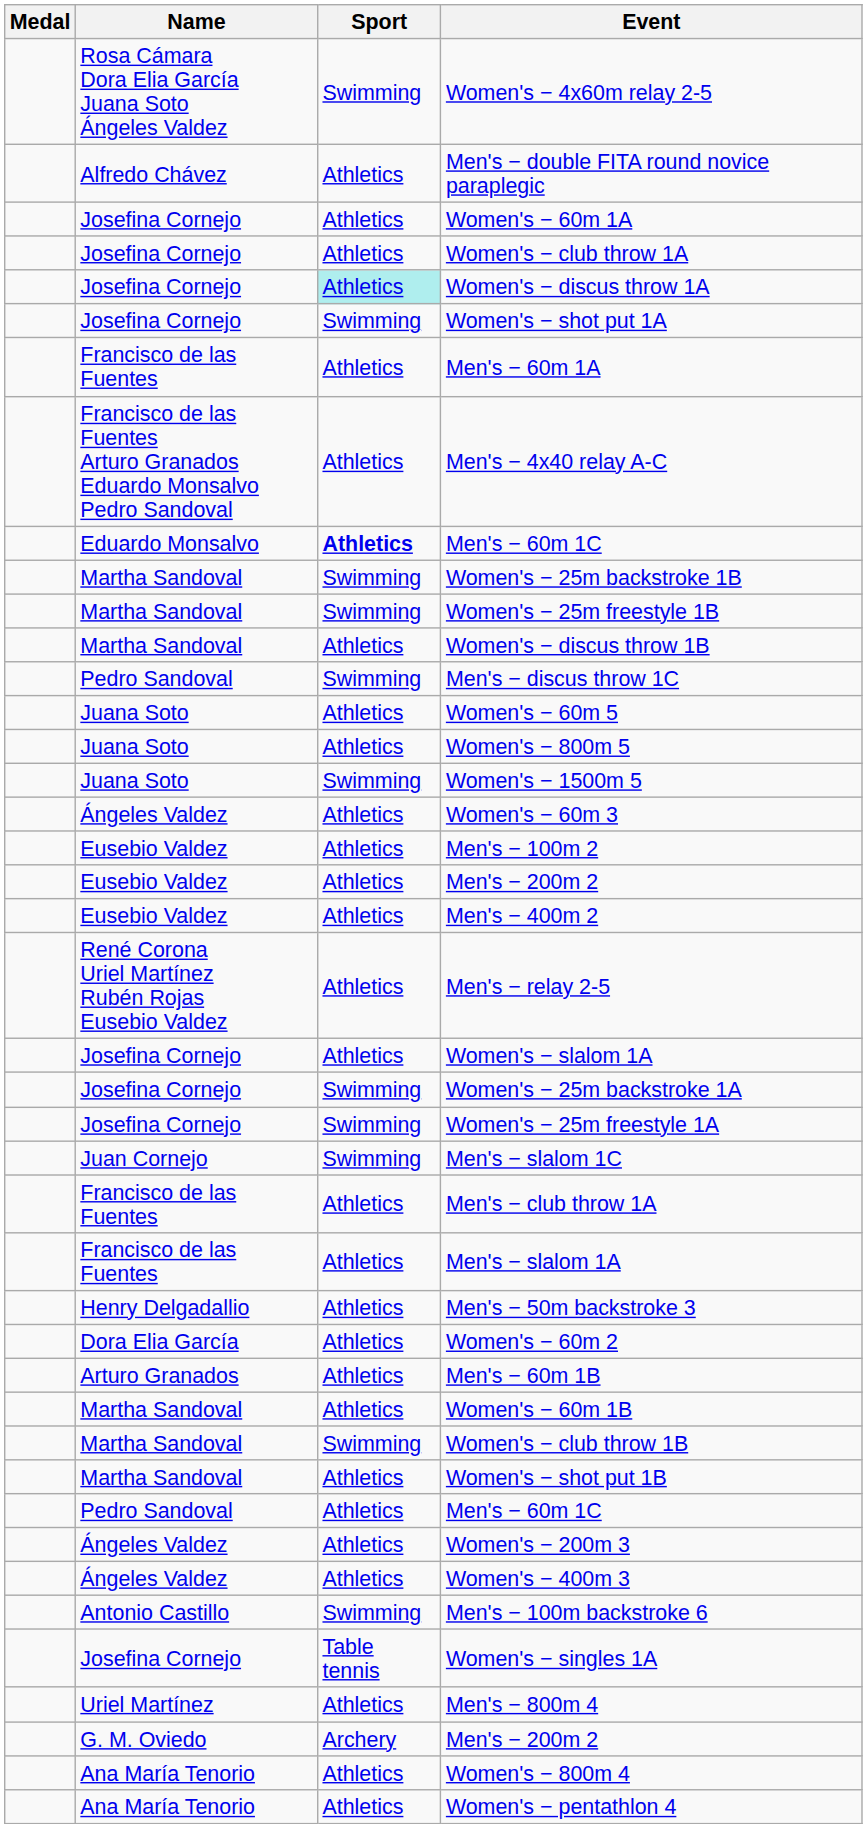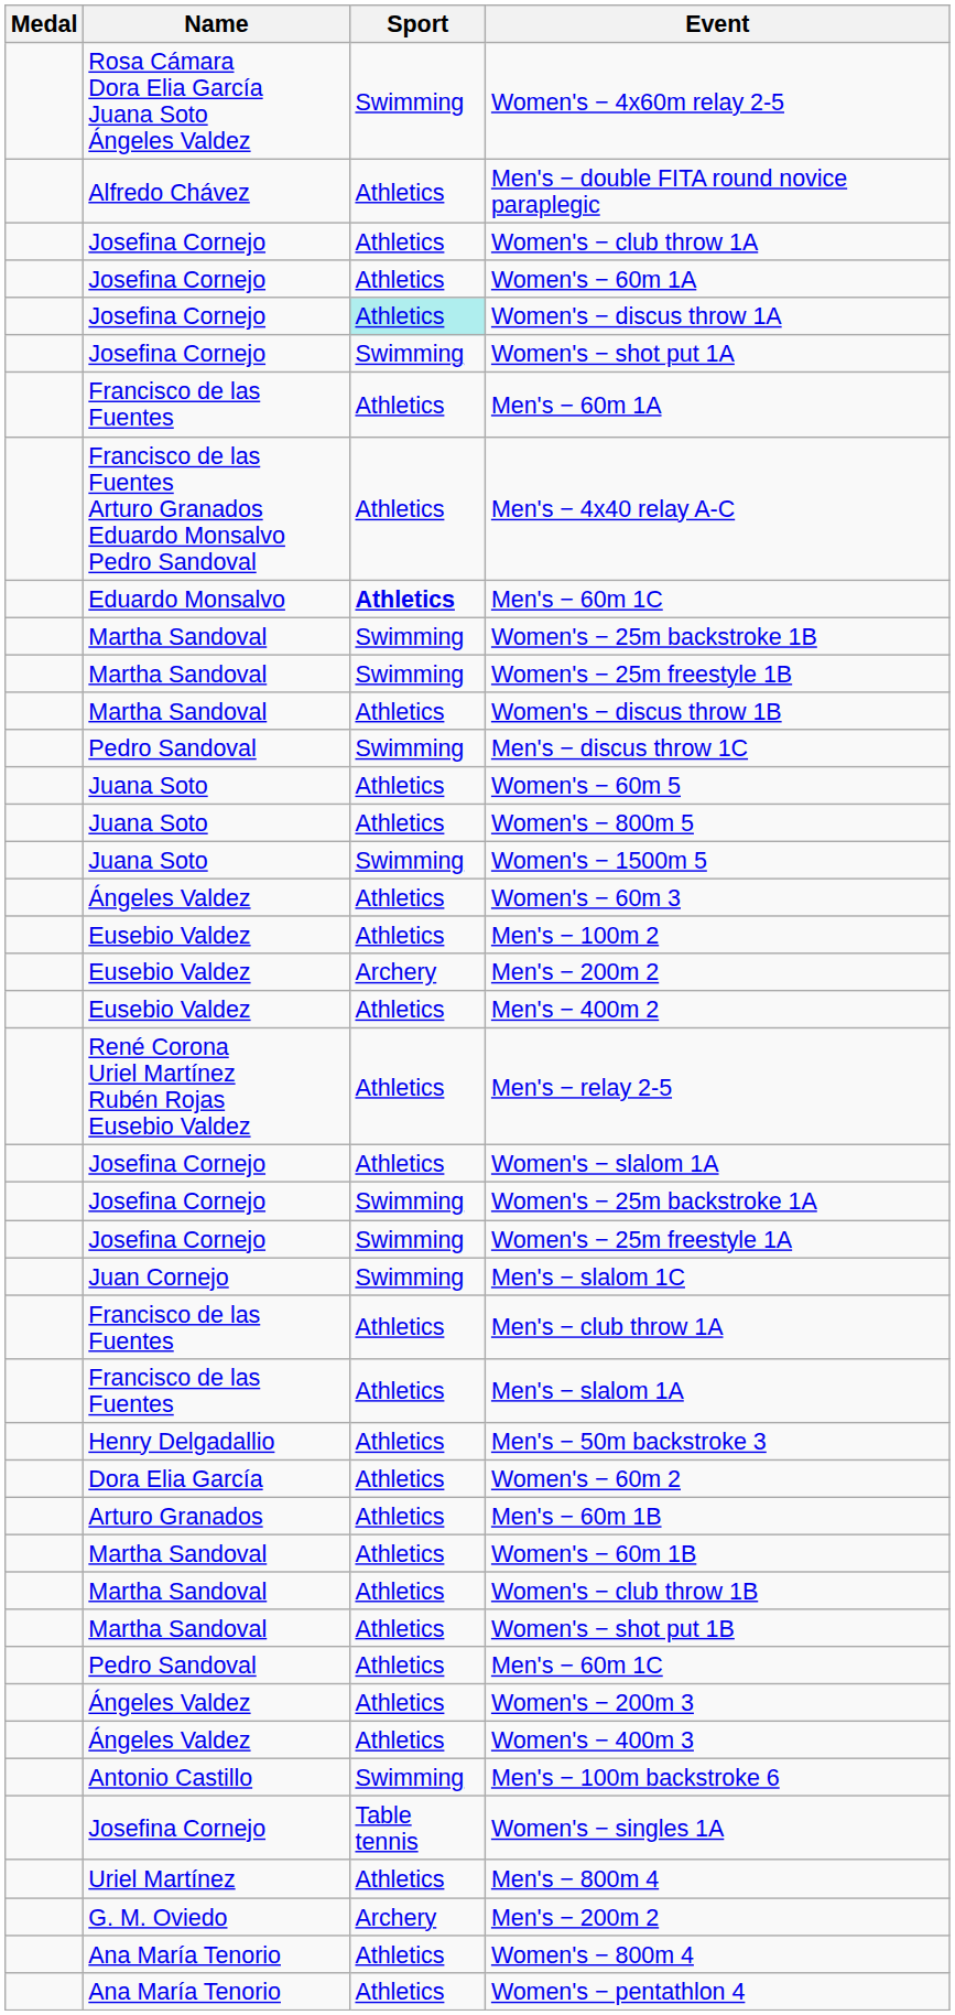rows swapped: Women's − 60m 1A <-> Women's − club throw 1A
Eusebio Valdez / Men's − 200m 2 | Sport: Athletics -> Archery
Women's − club throw 1B | Sport: Swimming -> Athletics
